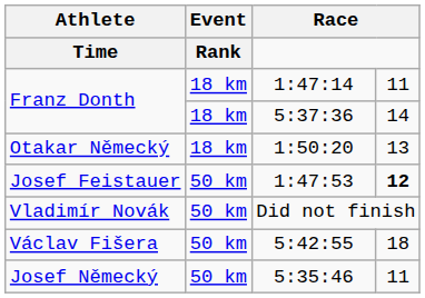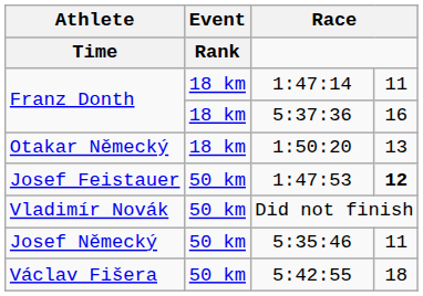5:37:36 | column 4: 14 -> 16
rows swapped: 5:42:55 <-> 5:35:46
